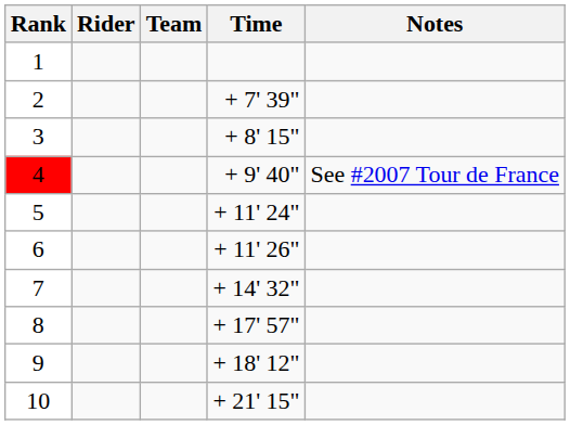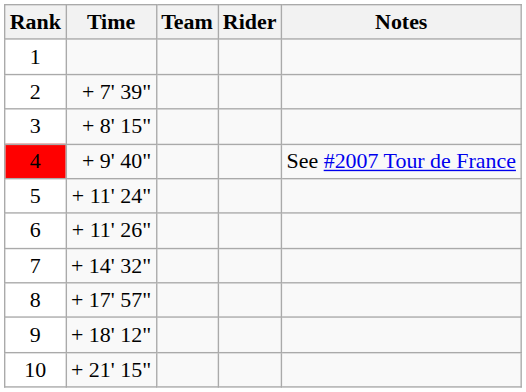columns swapped: Rider <-> Time
